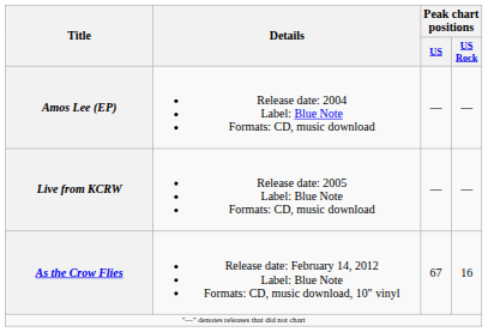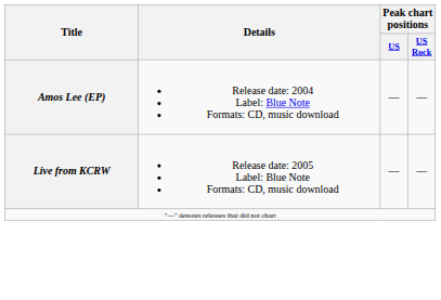- row: As the Crow Flies | Release date: February 14, 2012 Label: Blue Note Formats: CD, music download, 10" vinyl | 67 | 16
